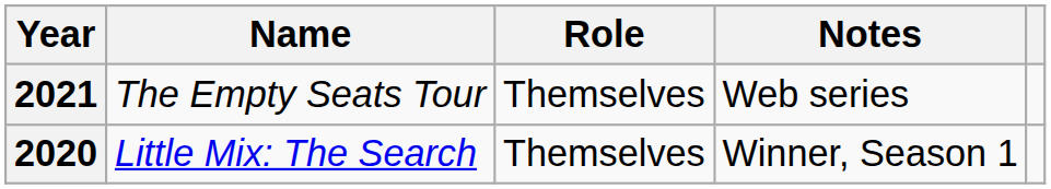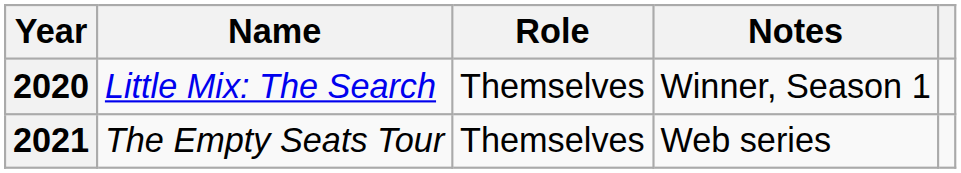rows swapped: 2020 <-> 2021
